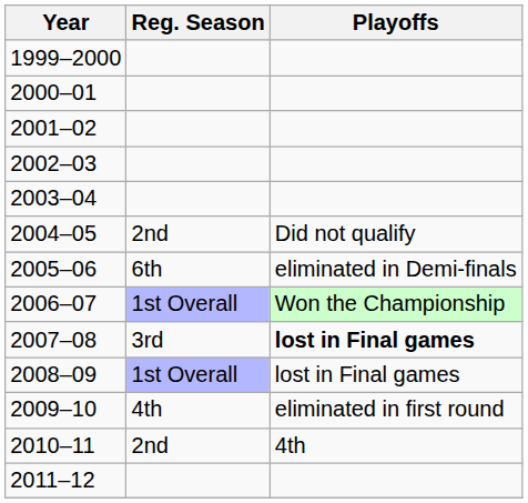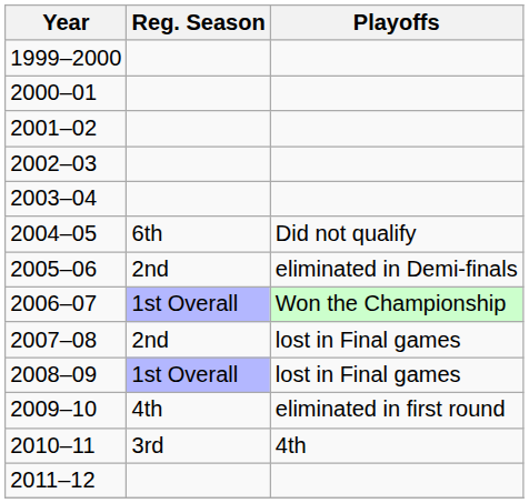2004–05 | Reg. Season: 2nd -> 6th
2005–06 | Reg. Season: 6th -> 2nd
2007–08 | Reg. Season: 3rd -> 2nd
2007–08 | Playoffs: bold -> normal
2010–11 | Reg. Season: 2nd -> 3rd
